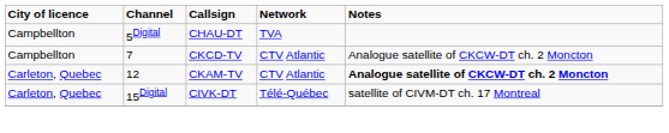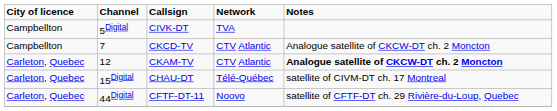5Digital | Callsign: CHAU-DT -> CIVK-DT
15Digital | Callsign: CIVK-DT -> CHAU-DT
+ row: Carleton, Quebec | 44Digital | CFTF-DT-11 | Noovo | satellite of CFTF-DT ch. 29 Rivière-du-Loup, Quebec
